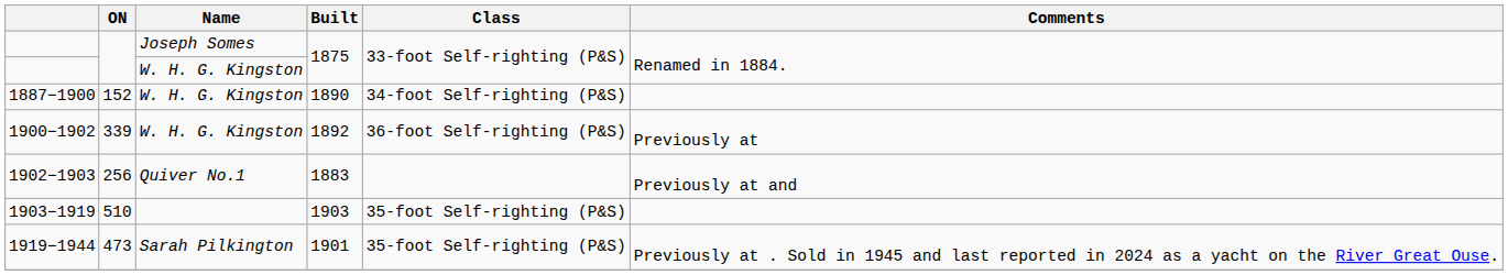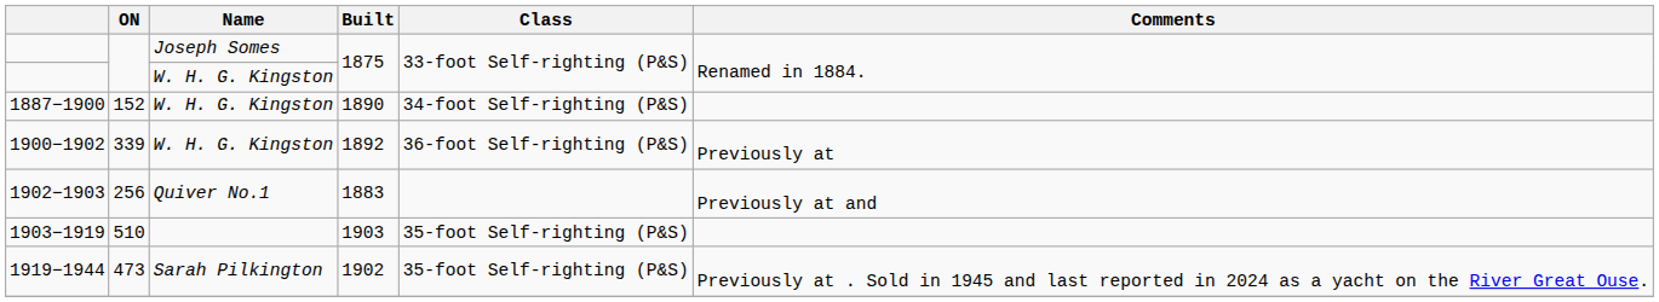1919−1944 | Built: 1901 -> 1902
